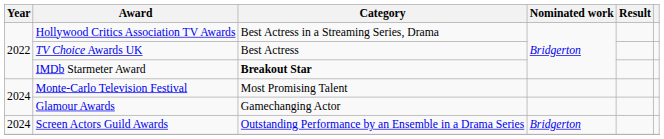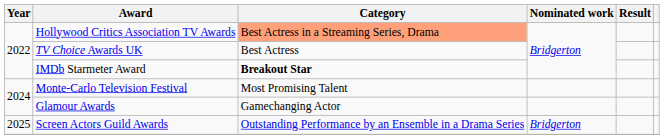Hollywood Critics Association TV Awards | Category: no background -> lightsalmon background
Screen Actors Guild Awards | Year: 2024 -> 2025
